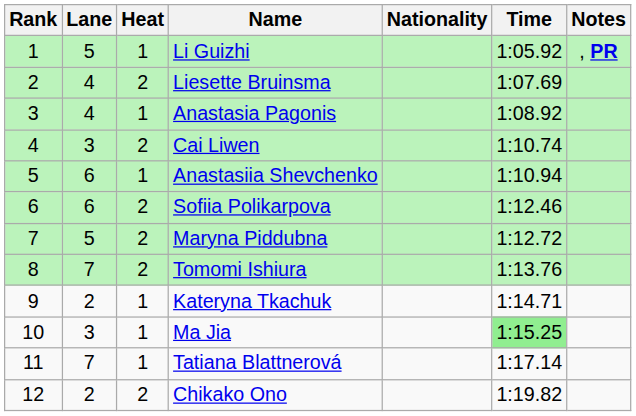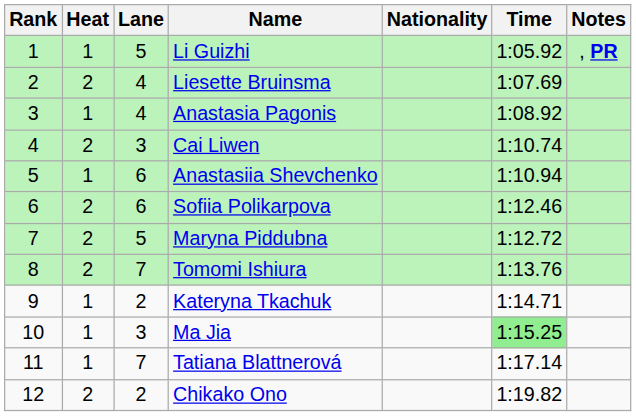columns swapped: Heat <-> Lane
